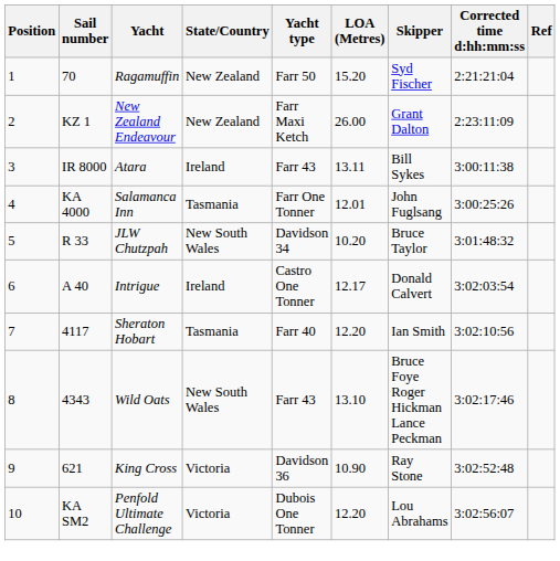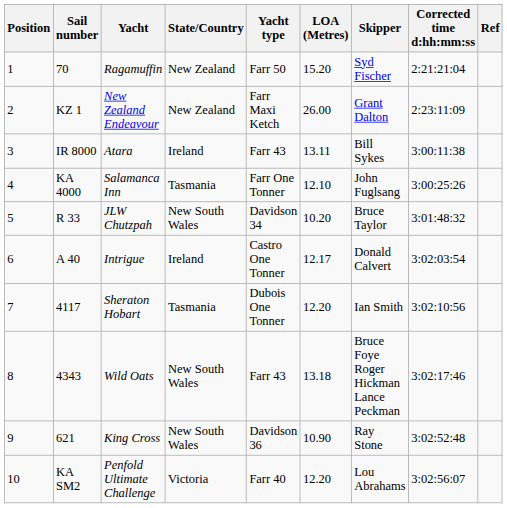Salamanca Inn | LOA (Metres): 12.01 -> 12.10
Sheraton Hobart | Yacht type: Farr 40 -> Dubois One Tonner
Wild Oats | LOA (Metres): 13.10 -> 13.18
King Cross | State/Country: Victoria -> New South Wales
Penfold Ultimate Challenge | Yacht type: Dubois One Tonner -> Farr 40
